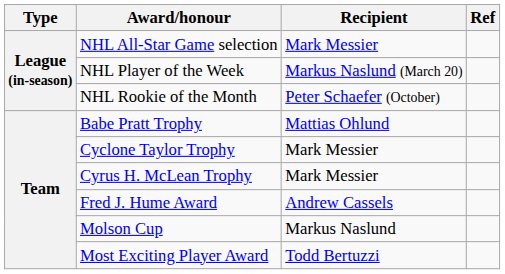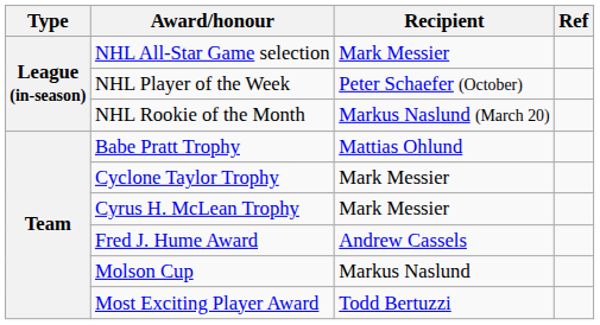NHL Player of the Week | Recipient: Markus Naslund (March 20) -> Peter Schaefer (October)
NHL Rookie of the Month | Recipient: Peter Schaefer (October) -> Markus Naslund (March 20)
